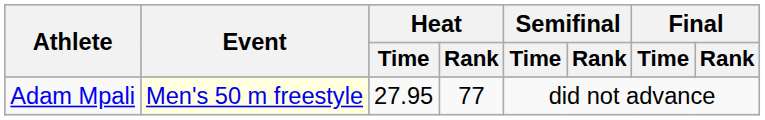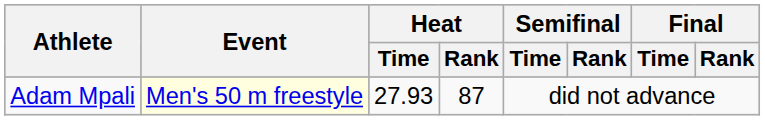Adam Mpali | Heat / Time: 27.95 -> 27.93
Adam Mpali | Heat / Rank: 77 -> 87
